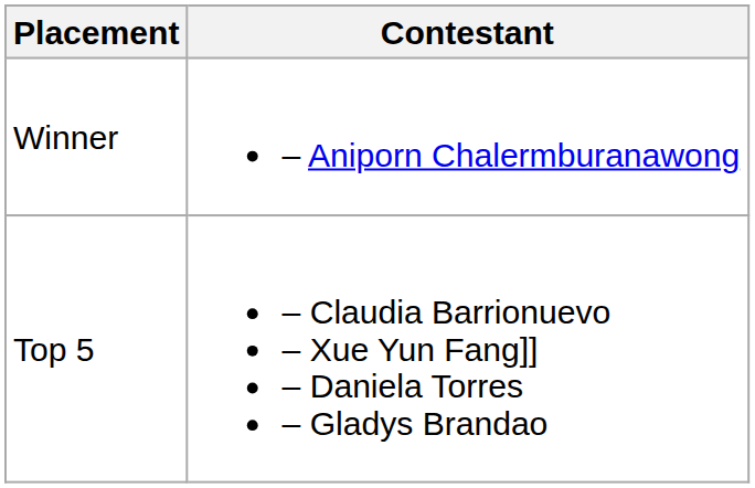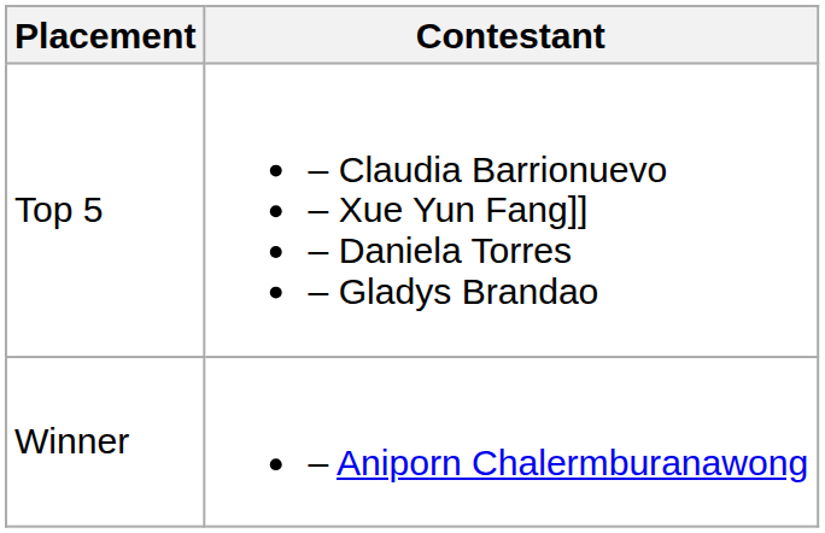rows swapped: Winner <-> Top 5
